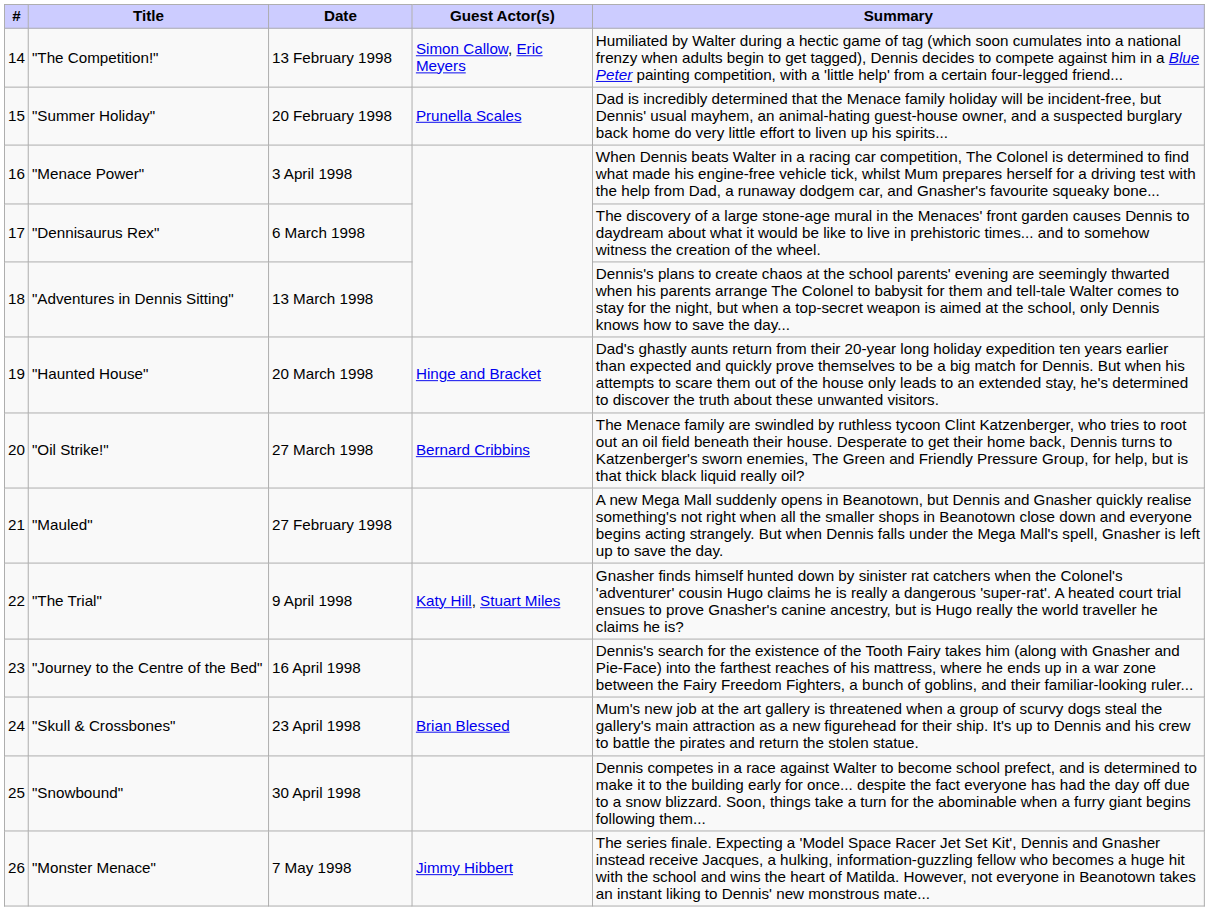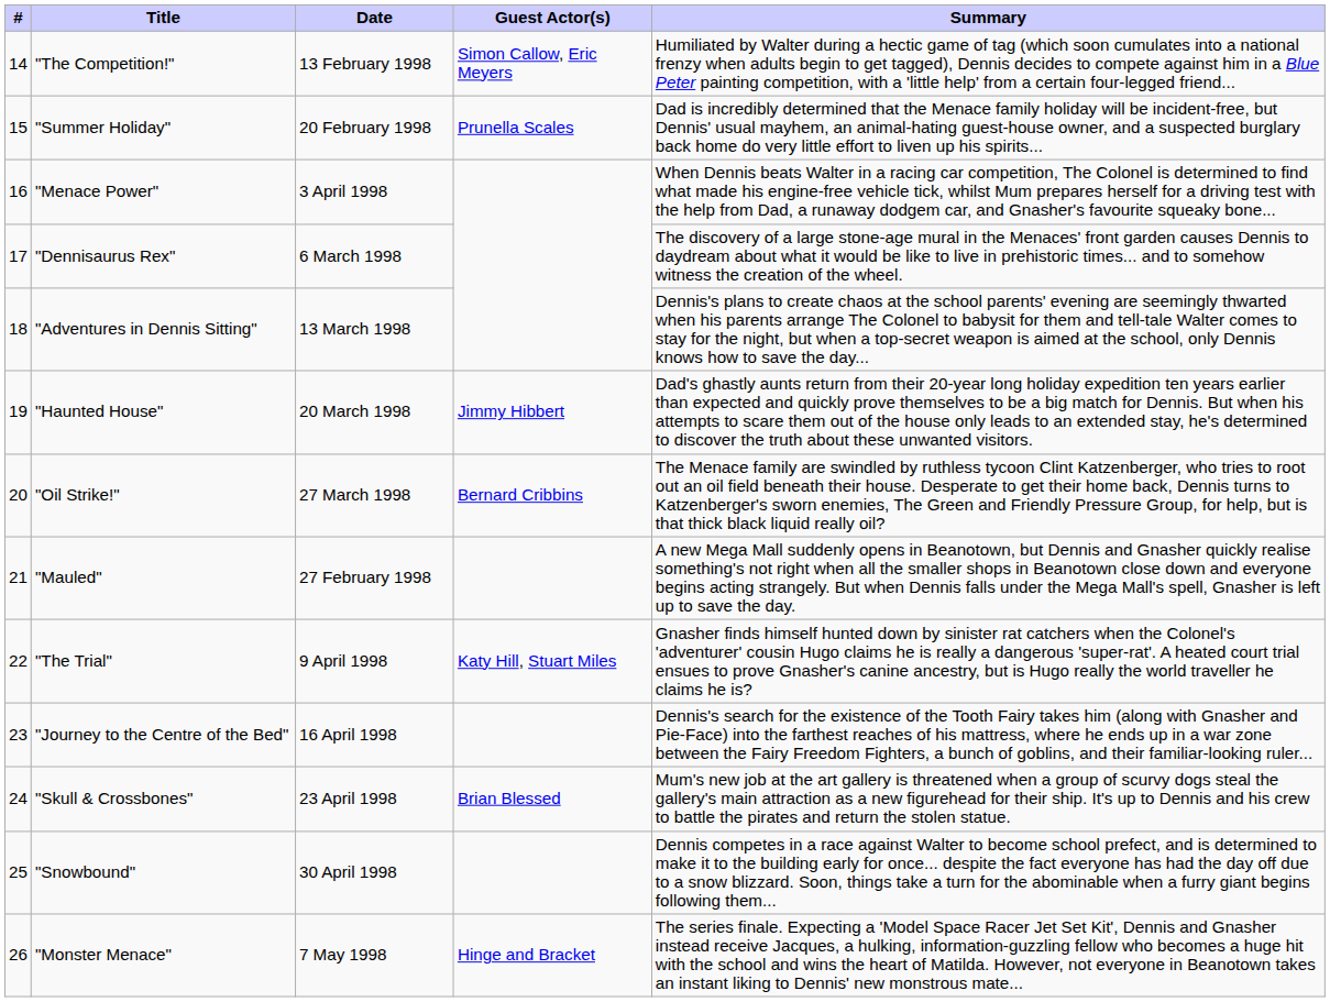"Haunted House" | Guest Actor(s): Hinge and Bracket -> Jimmy Hibbert
"Monster Menace" | Guest Actor(s): Jimmy Hibbert -> Hinge and Bracket
